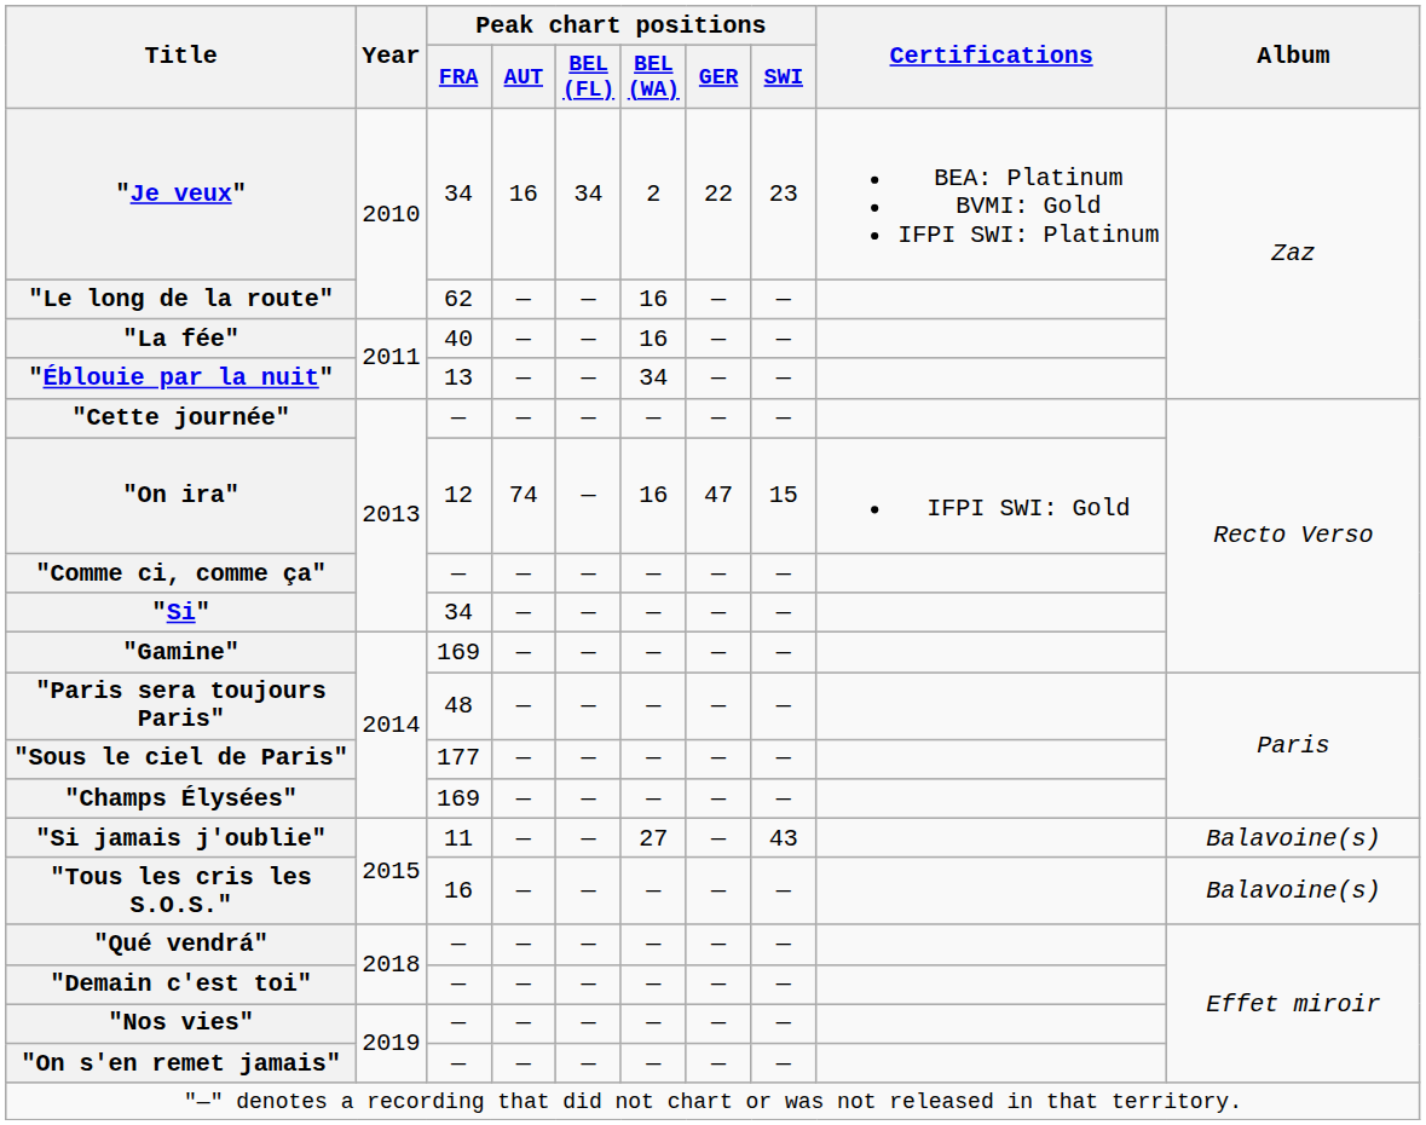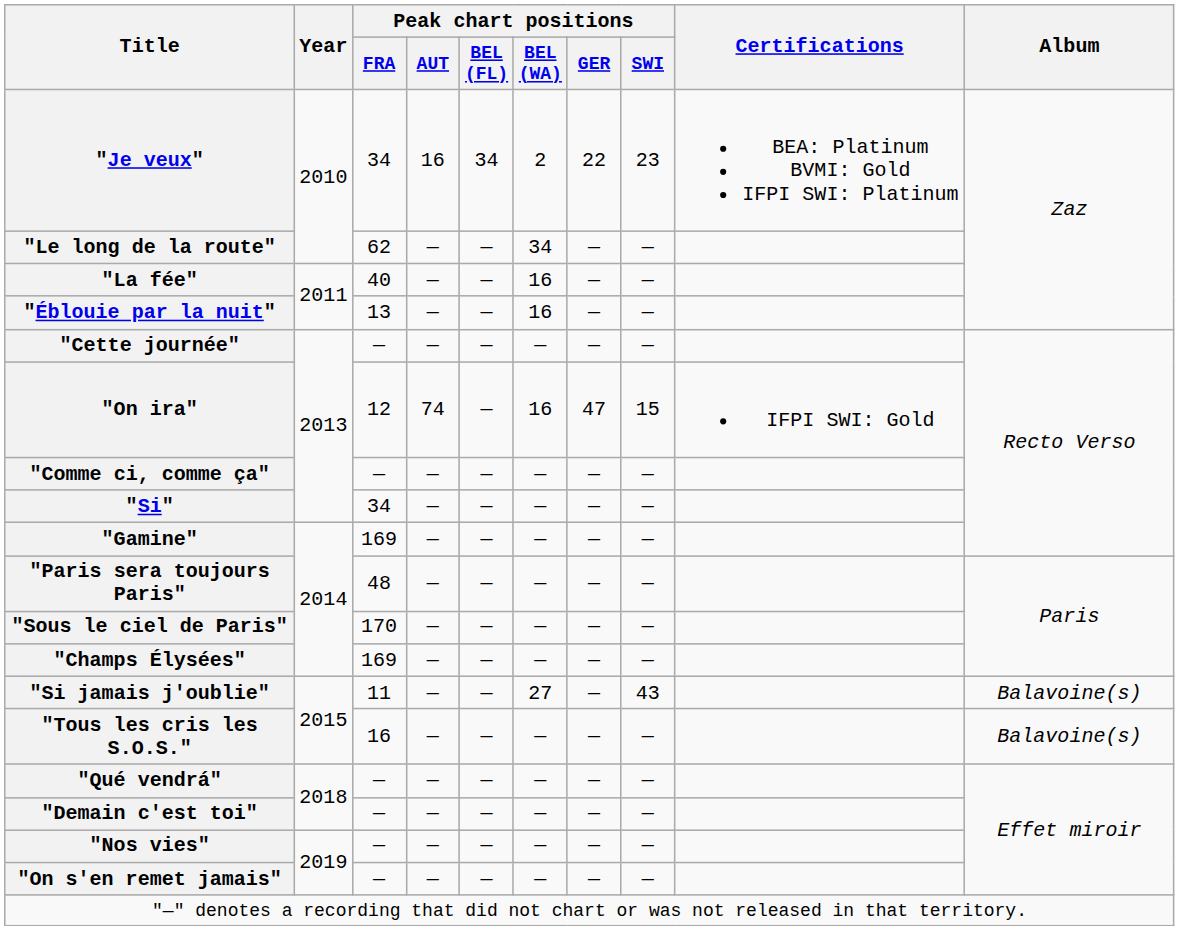"Le long de la route" | Peak chart positions / BEL (WA): 16 -> 34
"Éblouie par la nuit" | Peak chart positions / BEL (WA): 34 -> 16
"Sous le ciel de Paris" | Peak chart positions / FRA: 177 -> 170
